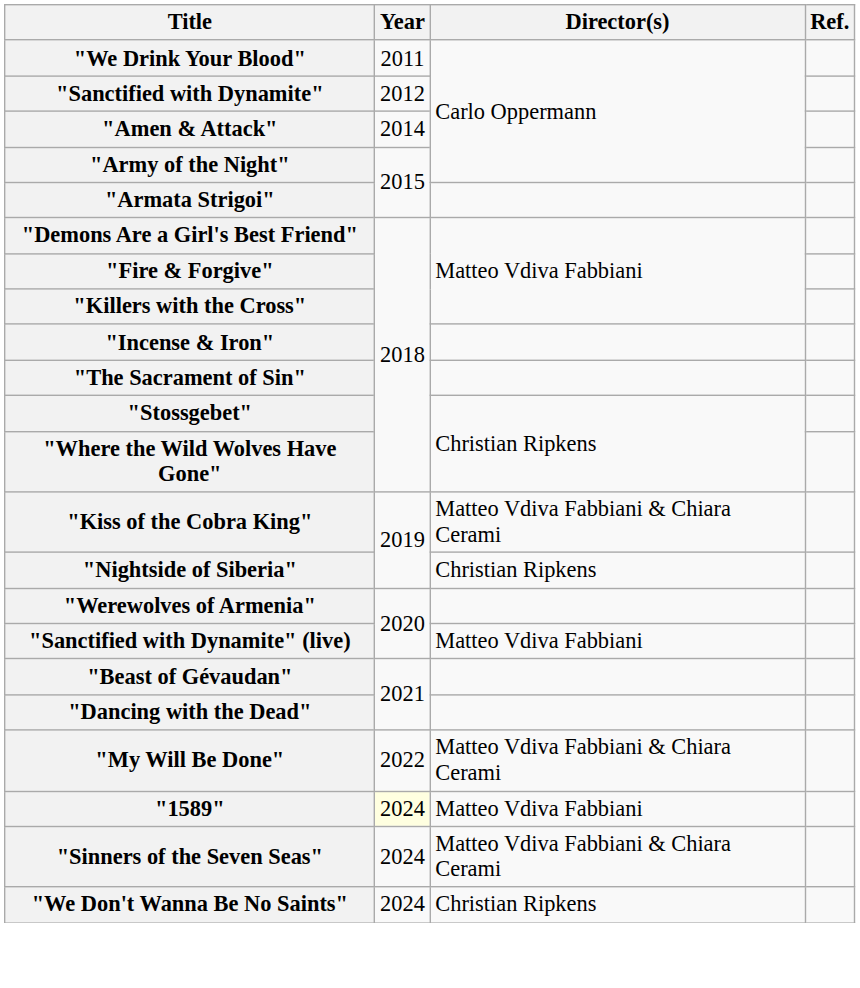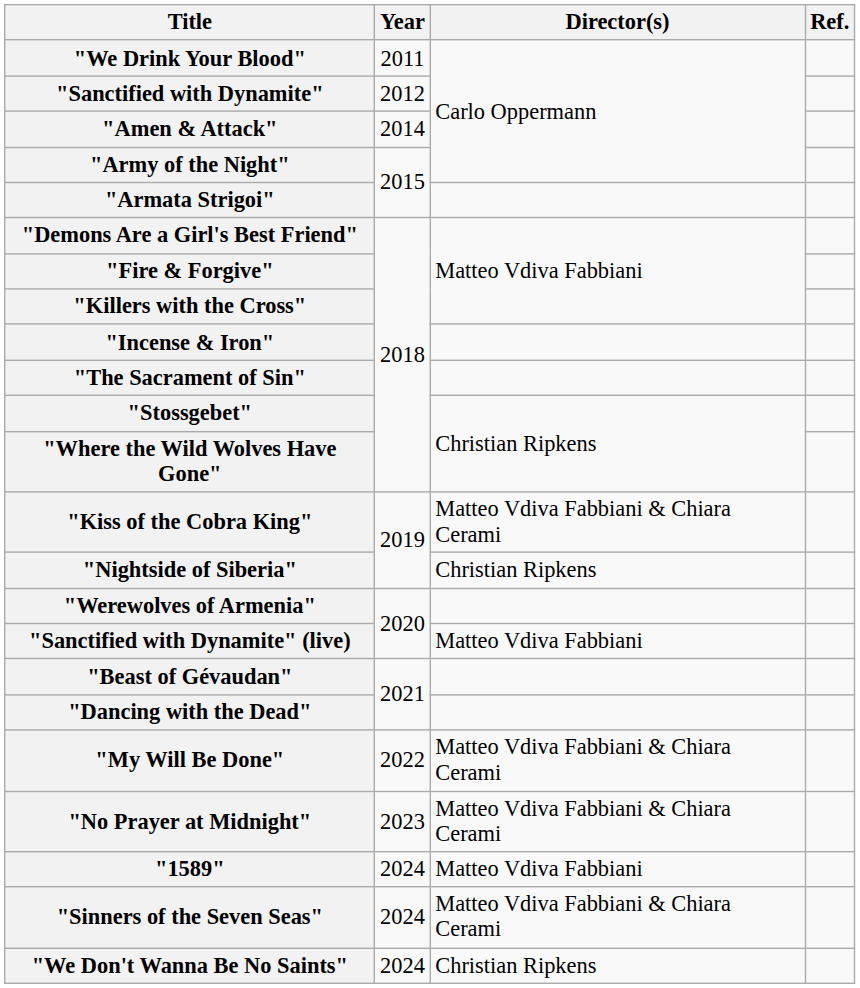+ row: "No Prayer at Midnight" | 2023 | Matteo Vdiva Fabbiani & Chiara Cerami
"1589" | Year: lightyellow background -> no background
